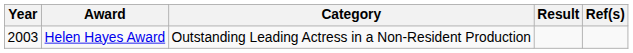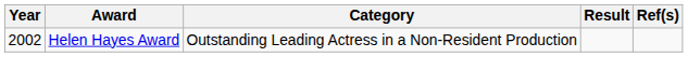Helen Hayes Award | Year: 2003 -> 2002
